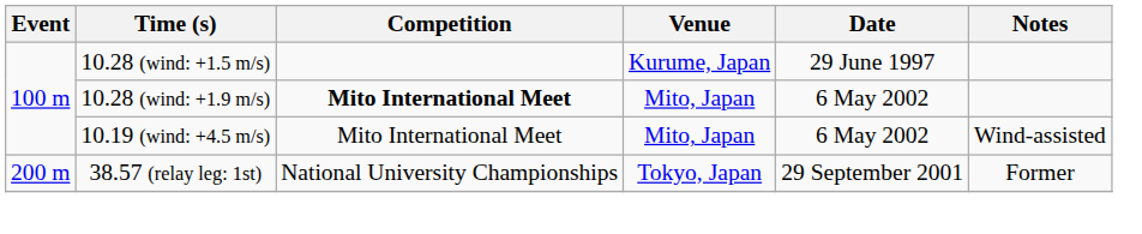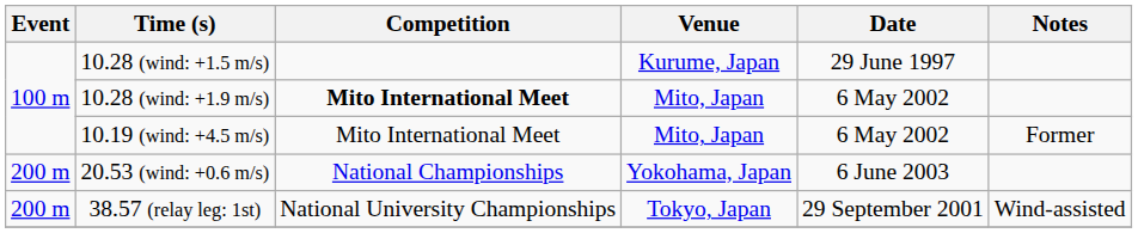10.19 (wind: +4.5 m/s) | Notes: Wind-assisted -> Former
+ row: 200 m | 20.53 (wind: +0.6 m/s) | National Championships | Yokohama, Japan | 6 June 2003
38.57 (relay leg: 1st) | Notes: Former -> Wind-assisted
